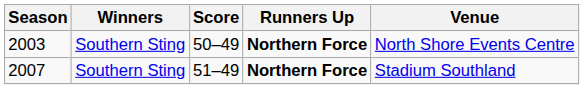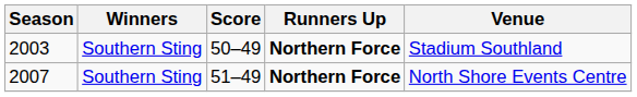2003 | Venue: North Shore Events Centre -> Stadium Southland
2007 | Venue: Stadium Southland -> North Shore Events Centre
